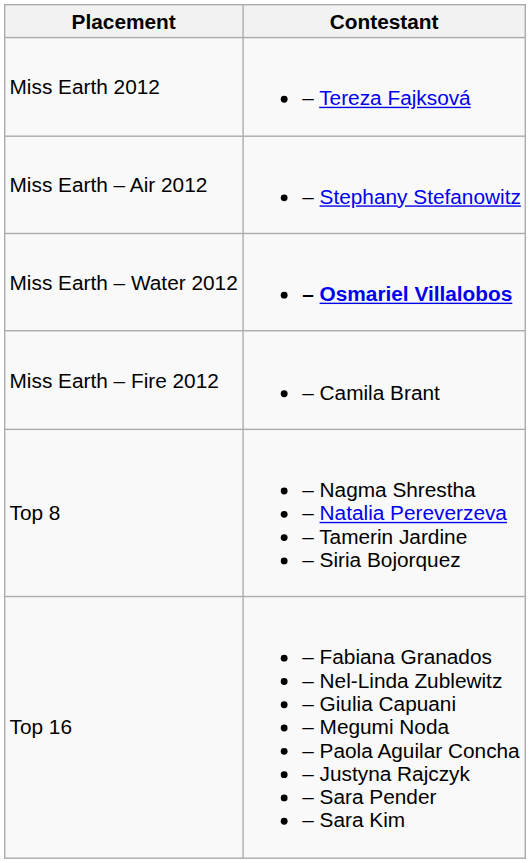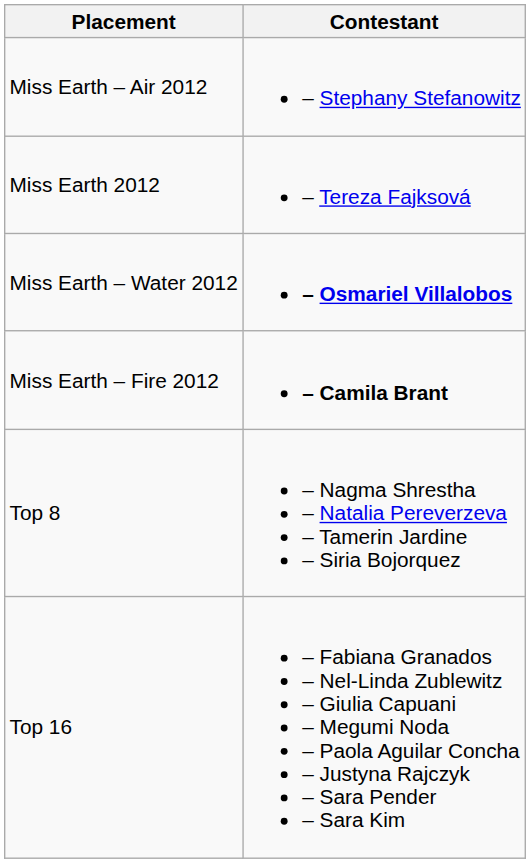rows swapped: Miss Earth 2012 <-> Miss Earth – Air 2012
Miss Earth – Fire 2012 | Contestant: normal -> bold
